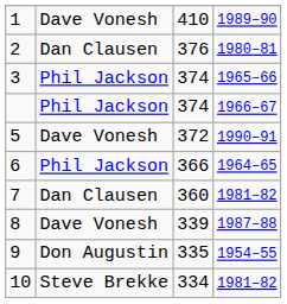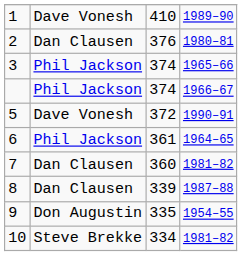6 | column 3: 366 -> 361
8 | column 2: Dave Vonesh -> Dan Clausen
